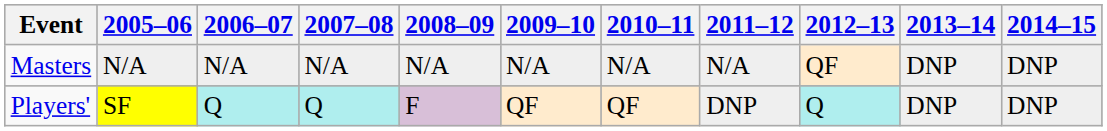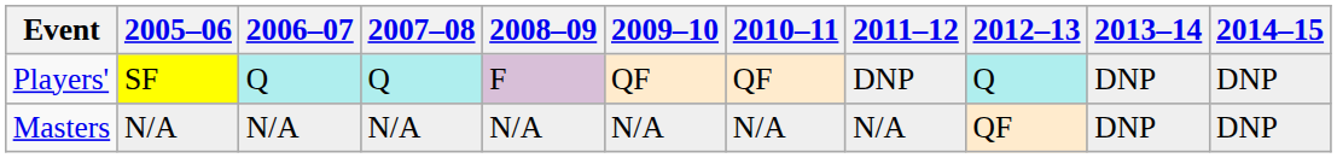rows swapped: Masters <-> Players'
